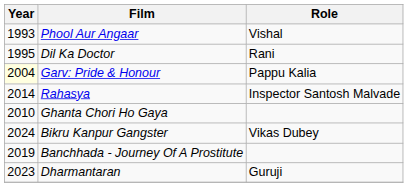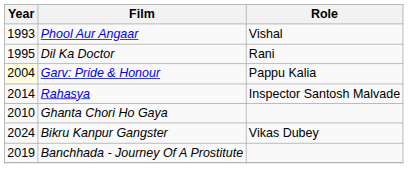- row: 2023 | Dharmantaran | Guruji
